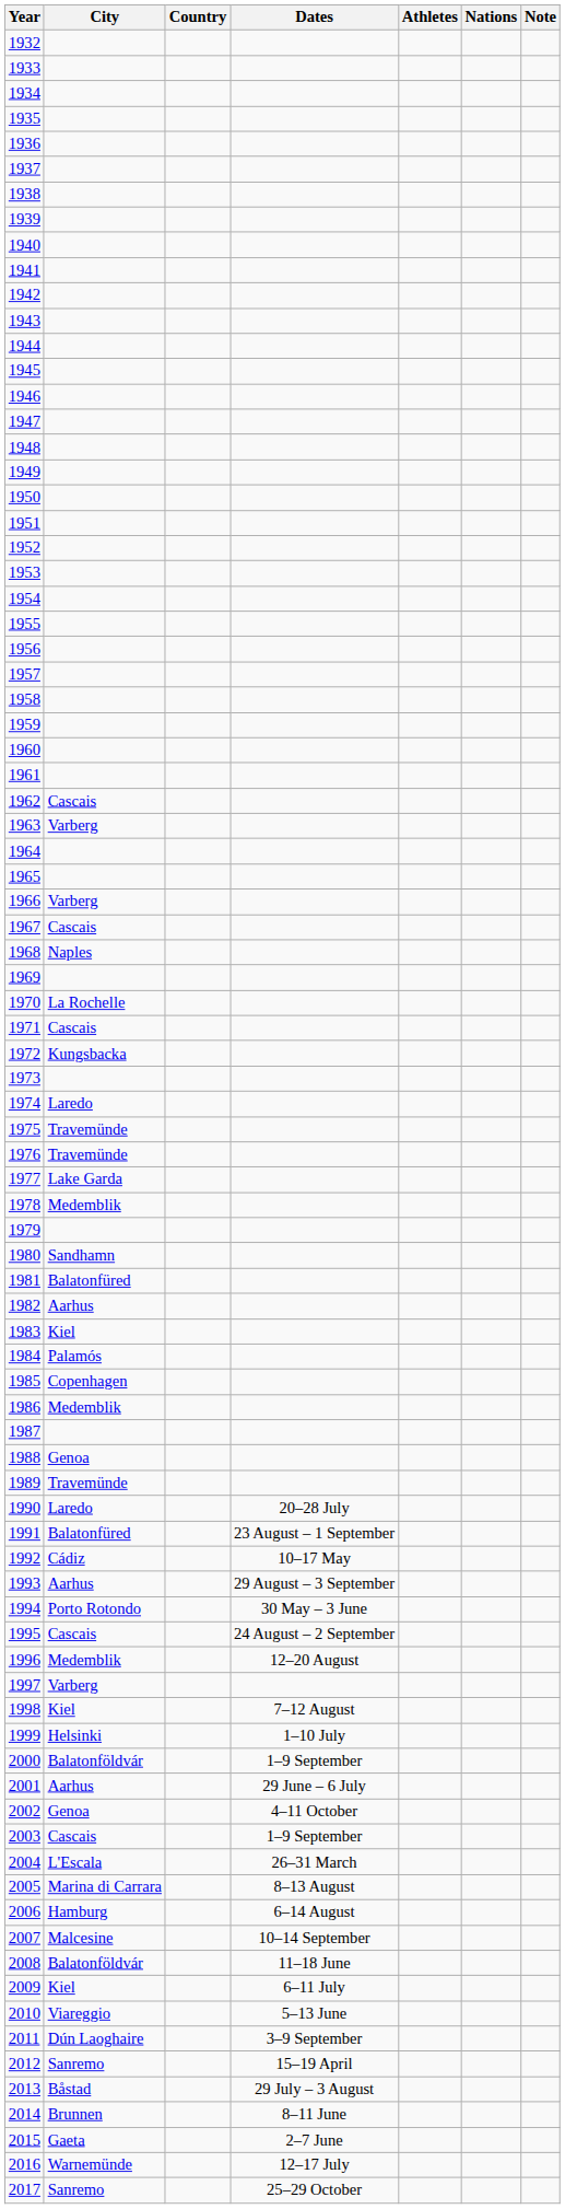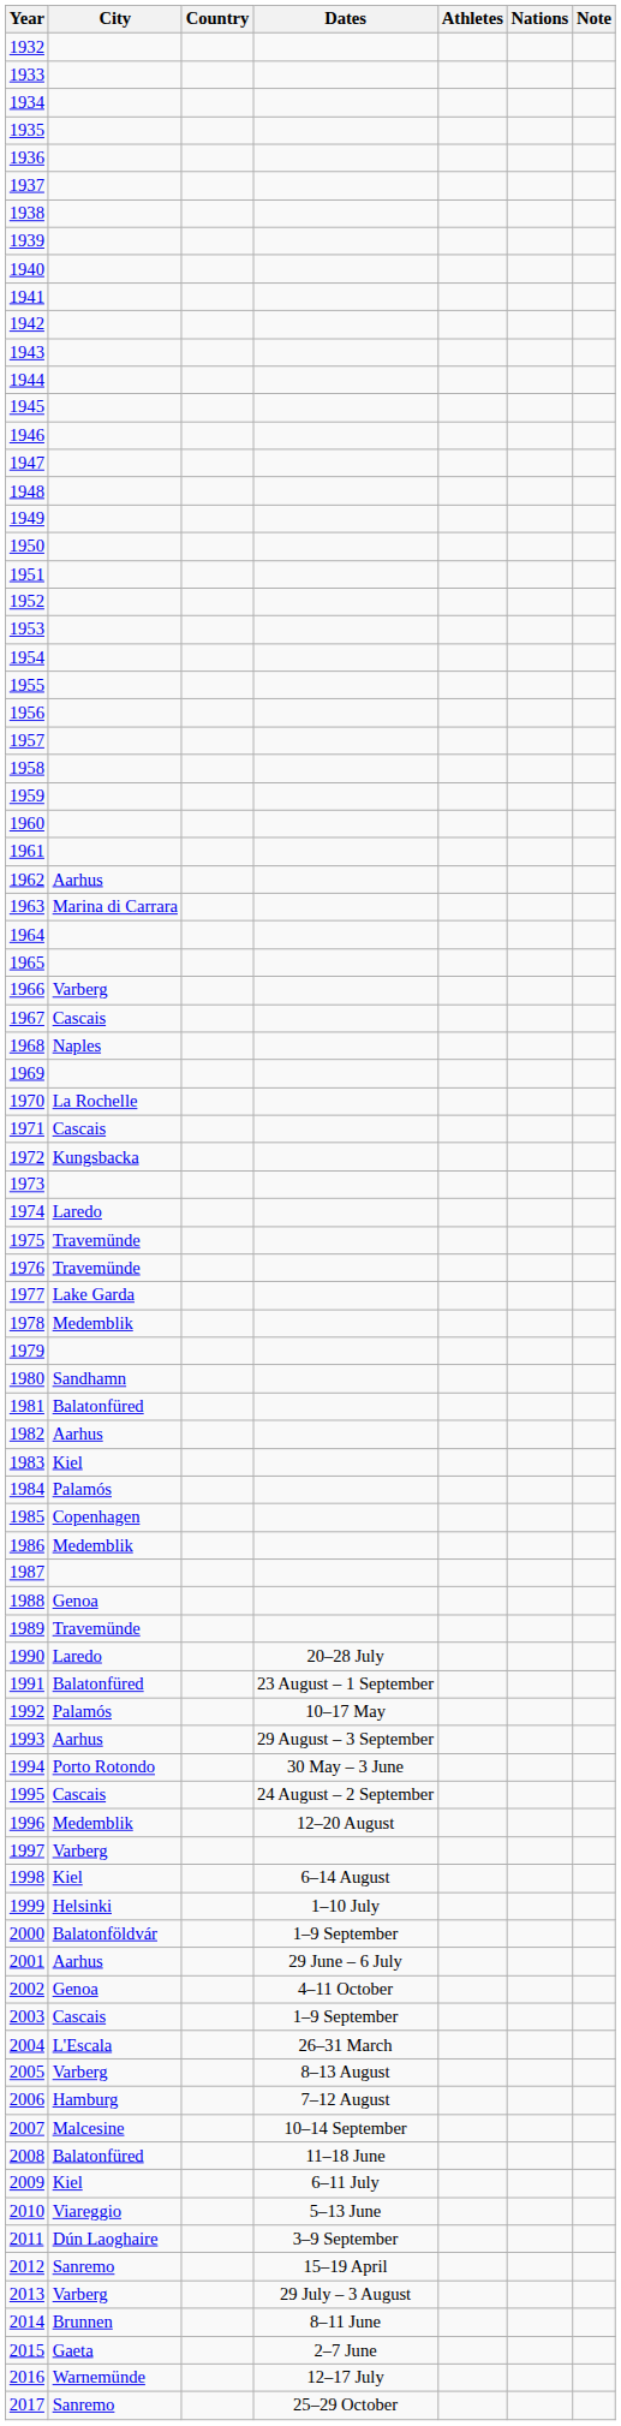1962 | City: Cascais -> Aarhus
1963 | City: Varberg -> Marina di Carrara
1992 | City: Cádiz -> Palamós
1998 | Dates: 7–12 August -> 6–14 August
2005 | City: Marina di Carrara -> Varberg
2006 | Dates: 6–14 August -> 7–12 August
2008 | City: Balatonföldvár -> Balatonfüred
2013 | City: Båstad -> Varberg
